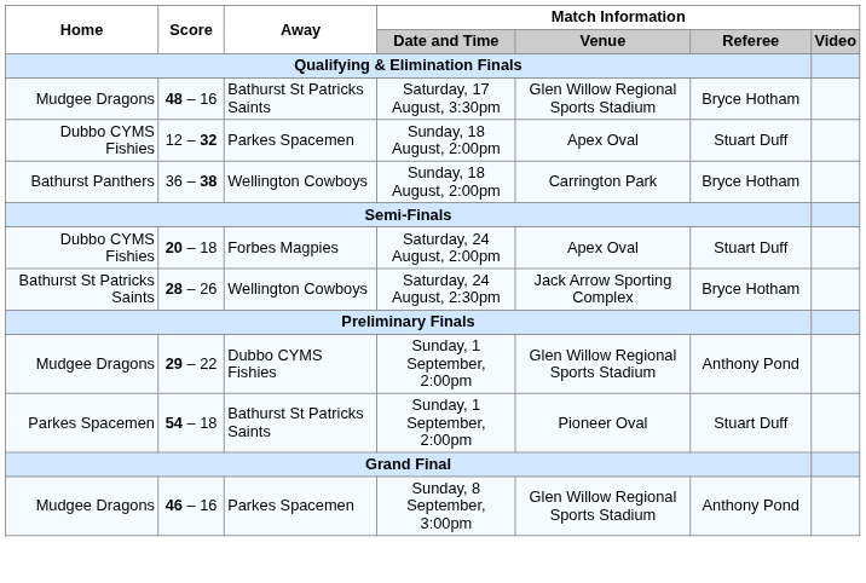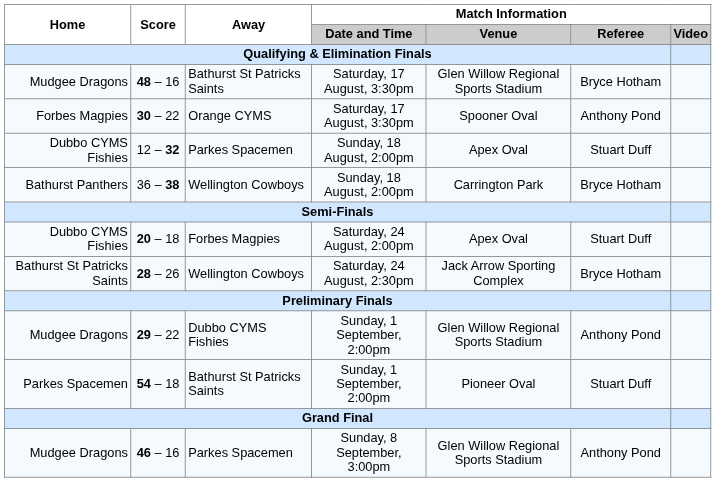+ row: Forbes Magpies | 30 – 22 | Orange CYMS | Saturday, 17 August, 3:30pm | Spooner Oval | Anthony Pond
